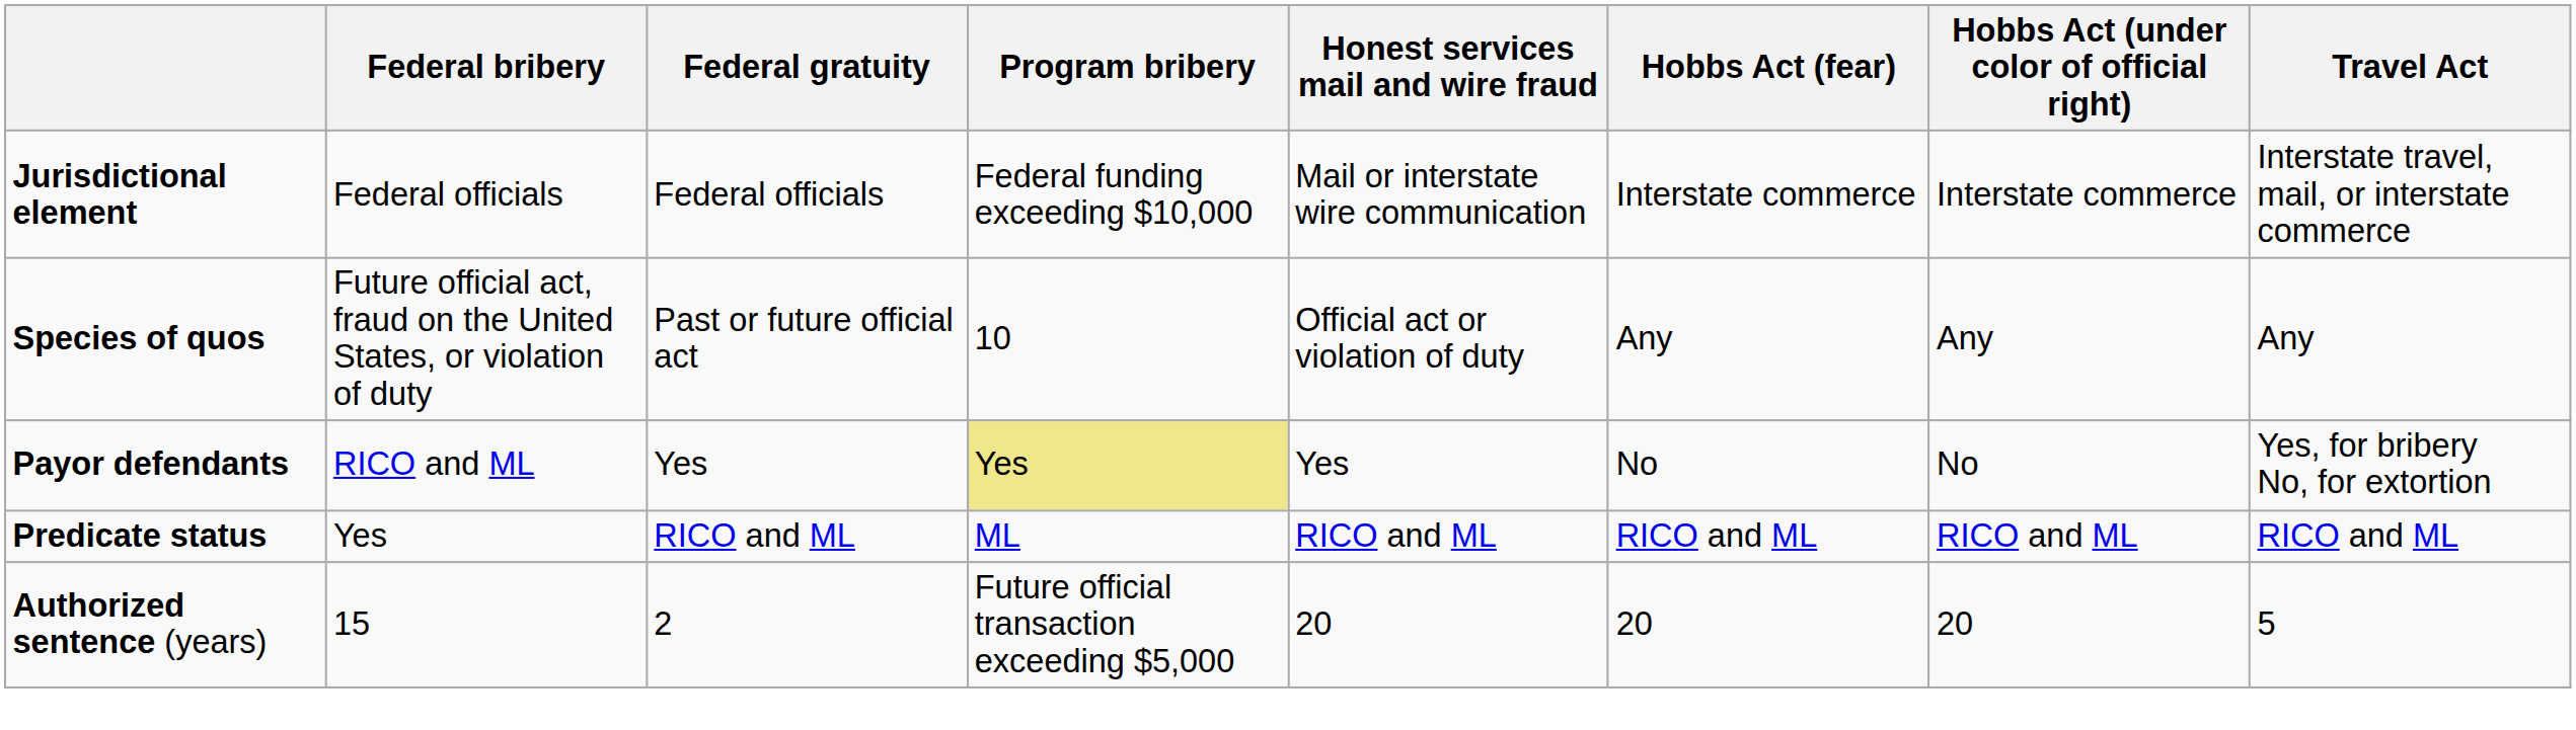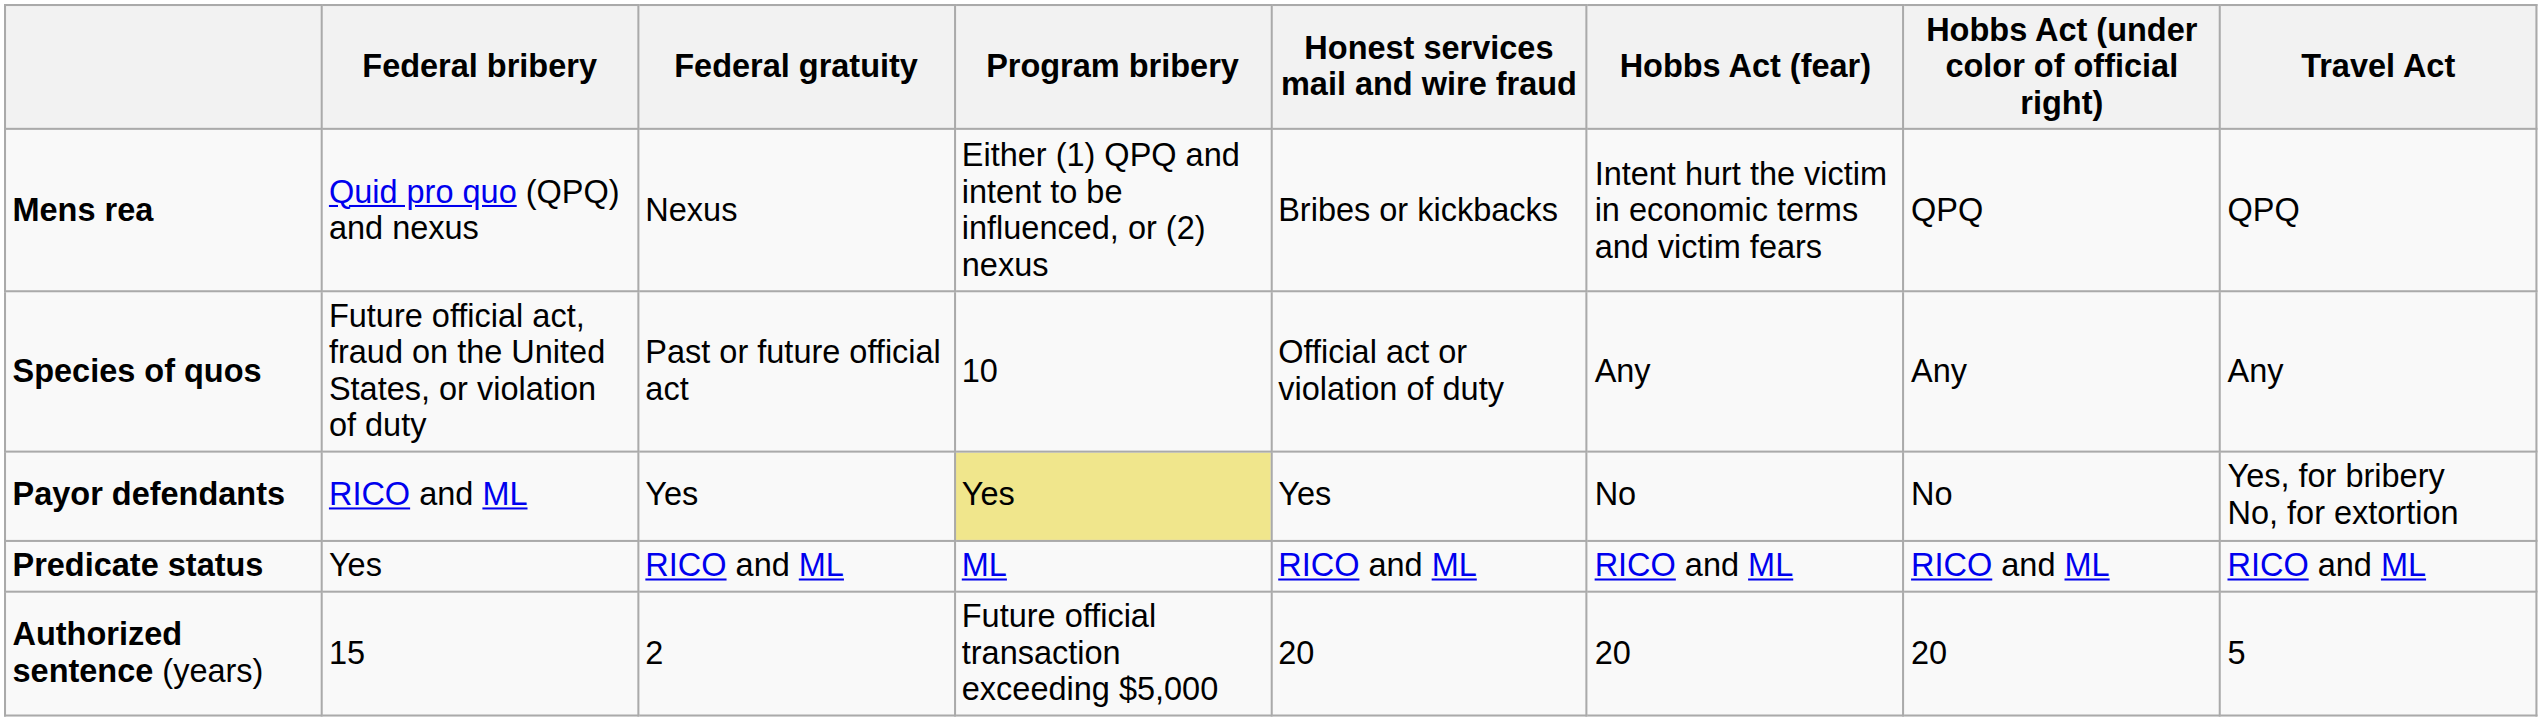- row: Jurisdictional element | Federal officials | Federal officials | Federal funding exceeding $10,000 | Mail or interstate wire communication | Interstate commerce | Interstate commerce | Interstate travel, mail, or interstate commerce
+ row: Mens rea | Quid pro quo (QPQ) and nexus | Nexus | Either (1) QPQ and intent to be influenced, or (2) nexus | Bribes or kickbacks | Intent hurt the victim in economic terms and victim fears | QPQ | QPQ
